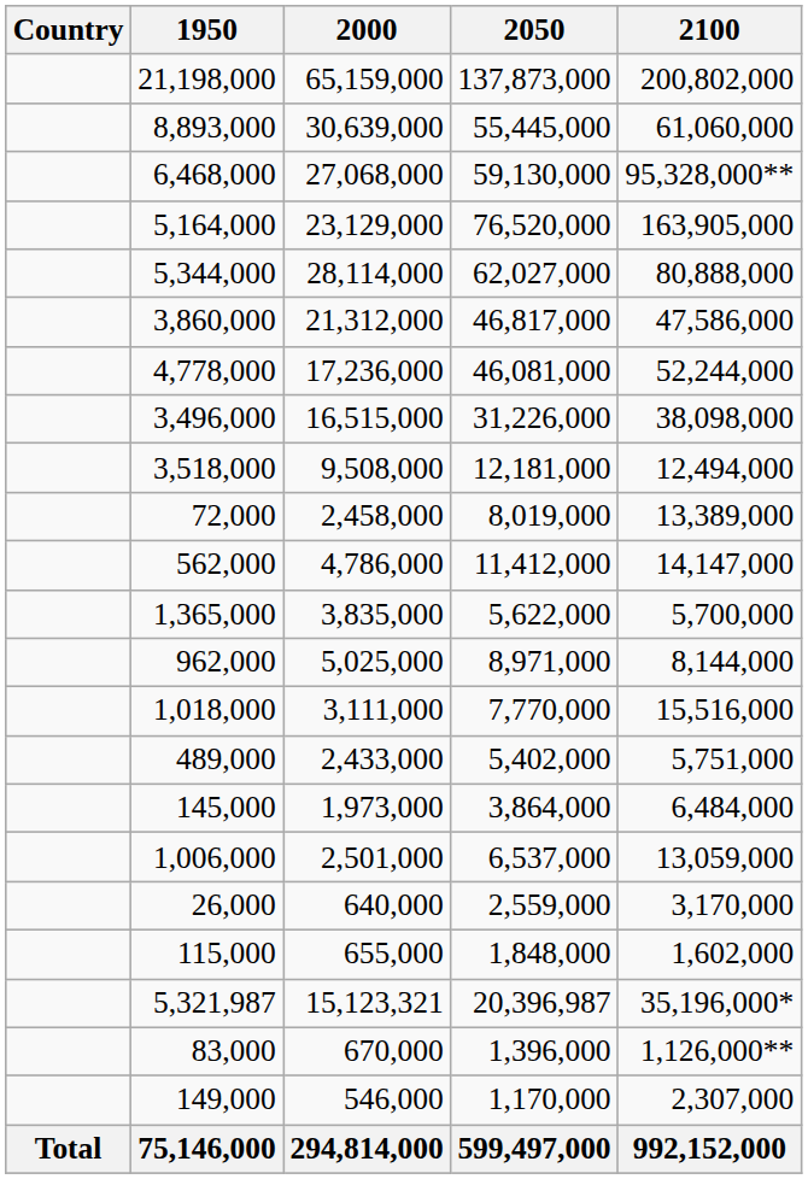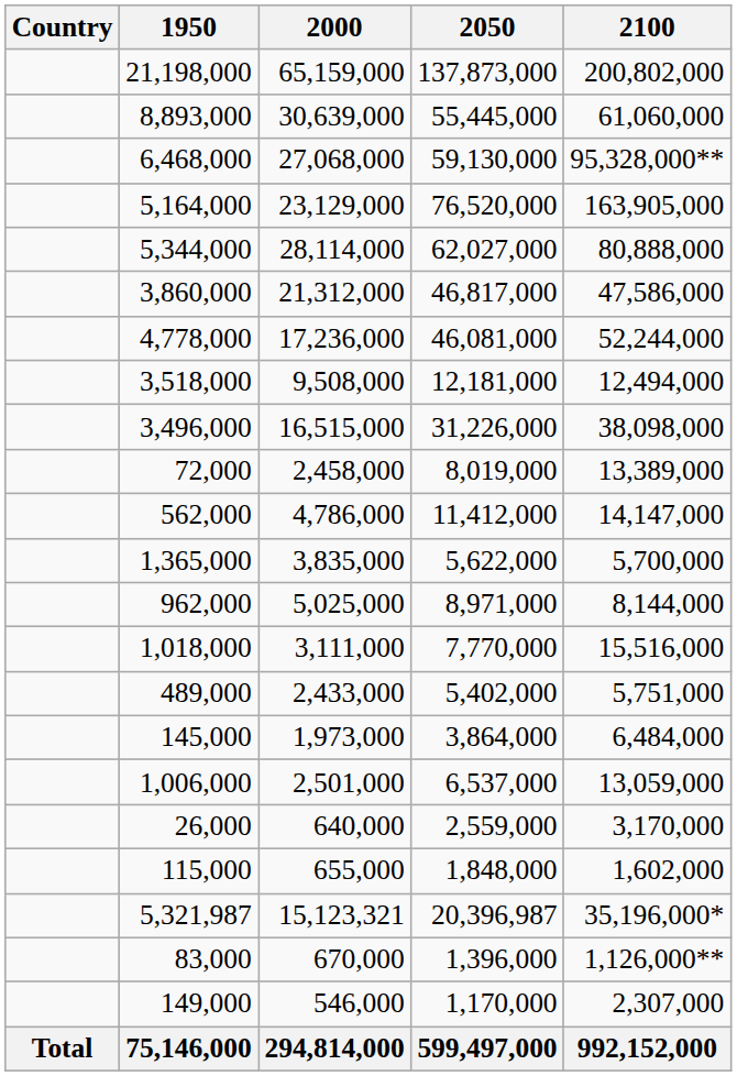rows swapped: 3,496,000 <-> 3,518,000
